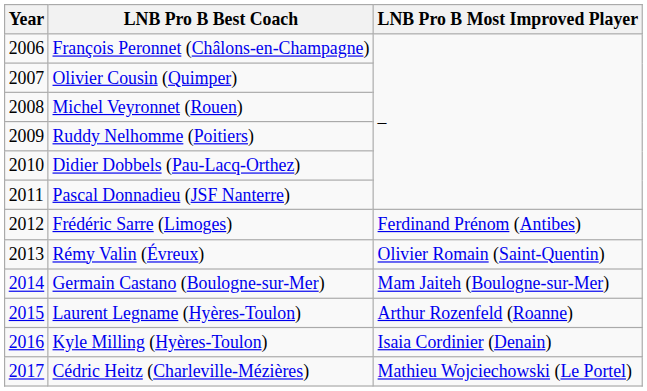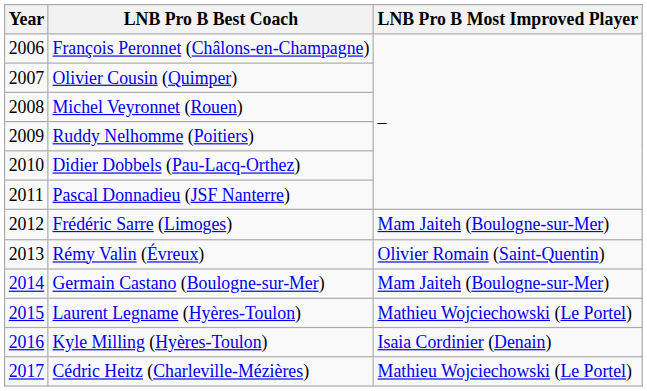Frédéric Sarre (Limoges) | LNB Pro B Most Improved Player: Ferdinand Prénom (Antibes) -> Mam Jaiteh (Boulogne-sur-Mer)
Laurent Legname (Hyères-Toulon) | LNB Pro B Most Improved Player: Arthur Rozenfeld (Roanne) -> Mathieu Wojciechowski (Le Portel)
